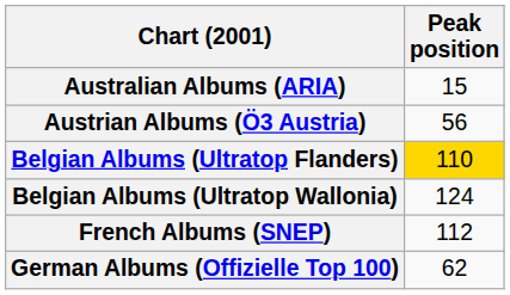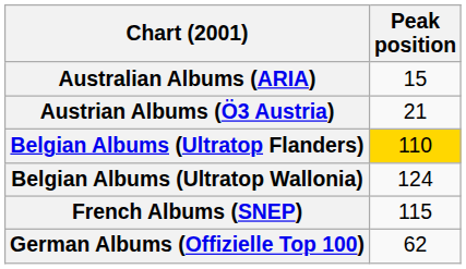Austrian Albums (Ö3 Austria) | Peak position: 56 -> 21
French Albums (SNEP) | Peak position: 112 -> 115
